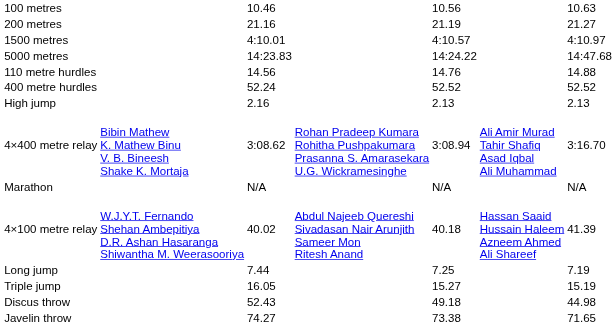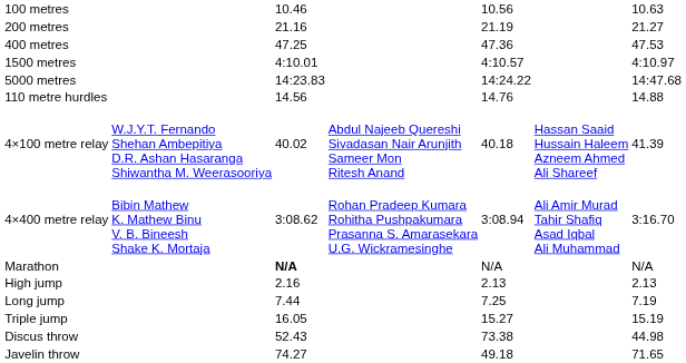+ row: 400 metres | 47.25 | 47.36 | 47.53
- row: 400 metre hurdles | 52.24 | 52.52 | 52.52
rows swapped: 4×100 metre relay <-> High jump
Marathon | column 3: normal -> bold
Discus throw | column 5: 49.18 -> 73.38
Javelin throw | column 5: 73.38 -> 49.18
